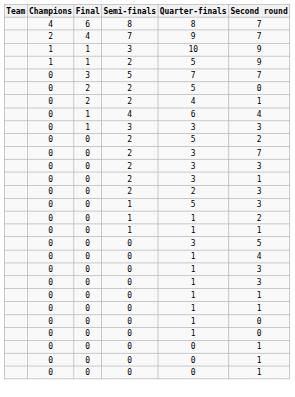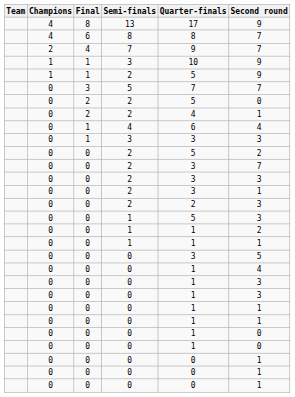+ row: 4 | 8 | 13 | 17 | 9
